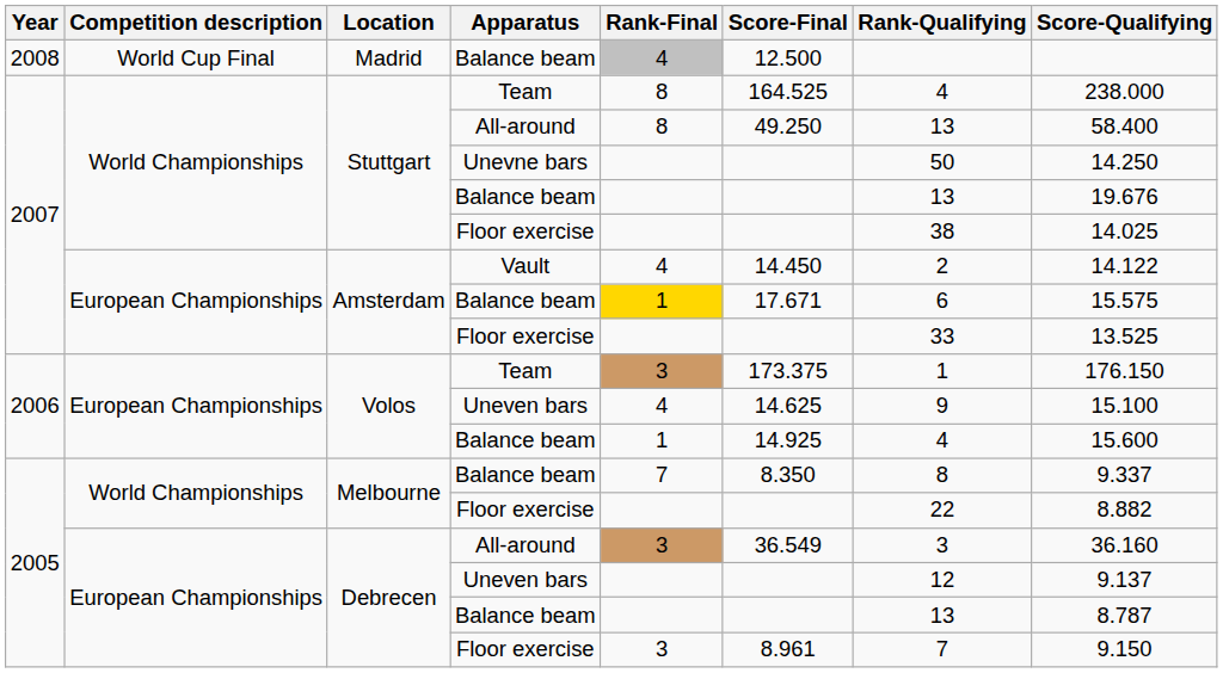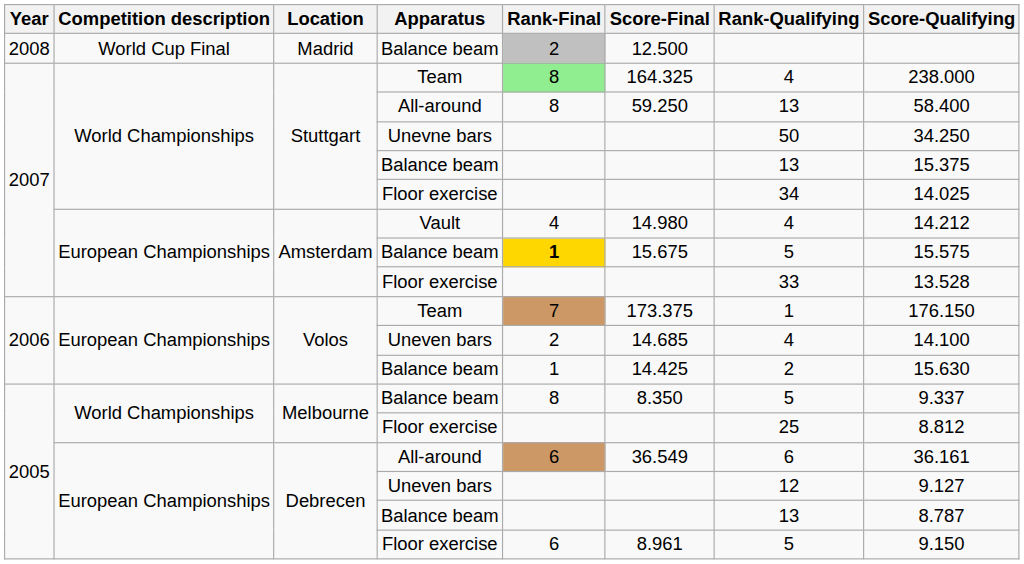Madrid / Balance beam | Rank-Final: 4 -> 2
Stuttgart / Team | Rank-Final: no background -> lightgreen background
Stuttgart / Team | Score-Final: 164.525 -> 164.325
Stuttgart / All-around | Score-Final: 49.250 -> 59.250
Unevne bars | Score-Qualifying: 14.250 -> 34.250
Stuttgart / Balance beam | Score-Qualifying: 19.676 -> 15.375
Stuttgart / Floor exercise | Rank-Qualifying: 38 -> 34
Vault | Score-Final: 14.450 -> 14.980
Vault | Rank-Qualifying: 2 -> 4
Vault | Score-Qualifying: 14.122 -> 14.212
Amsterdam / Balance beam | Rank-Final: normal -> bold
Amsterdam / Balance beam | Score-Final: 17.671 -> 15.675
Amsterdam / Balance beam | Rank-Qualifying: 6 -> 5
Amsterdam / Floor exercise | Score-Qualifying: 13.525 -> 13.528
Volos / Team | Rank-Final: 3 -> 7
Volos / Uneven bars | Rank-Final: 4 -> 2
Volos / Uneven bars | Score-Final: 14.625 -> 14.685
Volos / Uneven bars | Rank-Qualifying: 9 -> 4
Volos / Uneven bars | Score-Qualifying: 15.100 -> 14.100
Volos / Balance beam | Score-Final: 14.925 -> 14.425
Volos / Balance beam | Rank-Qualifying: 4 -> 2
Volos / Balance beam | Score-Qualifying: 15.600 -> 15.630
Melbourne / Balance beam | Rank-Final: 7 -> 8
Melbourne / Balance beam | Rank-Qualifying: 8 -> 5
Melbourne / Floor exercise | Rank-Qualifying: 22 -> 25
Melbourne / Floor exercise | Score-Qualifying: 8.882 -> 8.812
Debrecen / All-around | Rank-Final: 3 -> 6
Debrecen / All-around | Rank-Qualifying: 3 -> 6
Debrecen / All-around | Score-Qualifying: 36.160 -> 36.161
Debrecen / Uneven bars | Score-Qualifying: 9.137 -> 9.127
Debrecen / Floor exercise | Rank-Final: 3 -> 6
Debrecen / Floor exercise | Rank-Qualifying: 7 -> 5
